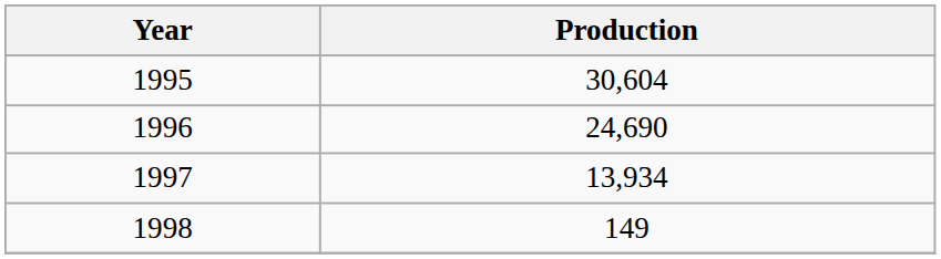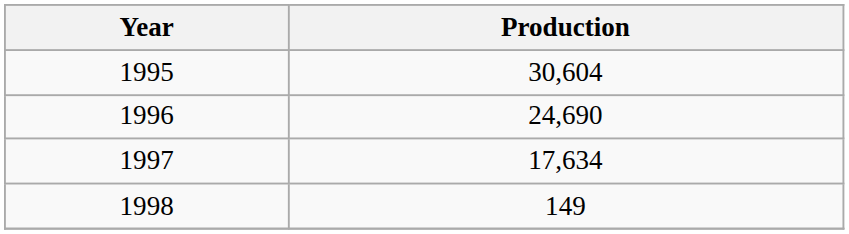1997 | Production: 13,934 -> 17,634
